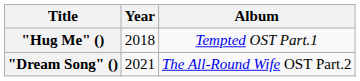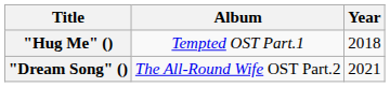columns swapped: Year <-> Album
